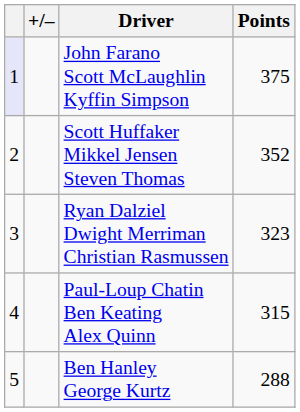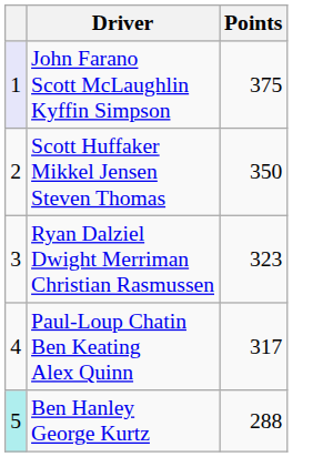- column: +/–
Scott Huffaker Mikkel Jensen Steven Thomas | Points: 352 -> 350
Paul-Loup Chatin Ben Keating Alex Quinn | Points: 315 -> 317
Ben Hanley George Kurtz | column 1: no background -> paleturquoise background
